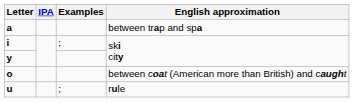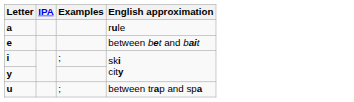a | English approximation: between trap and spa -> rule
+ row: e | between bet and bait
- row: o | between coat (American more than British) and caught
u | English approximation: rule -> between trap and spa
